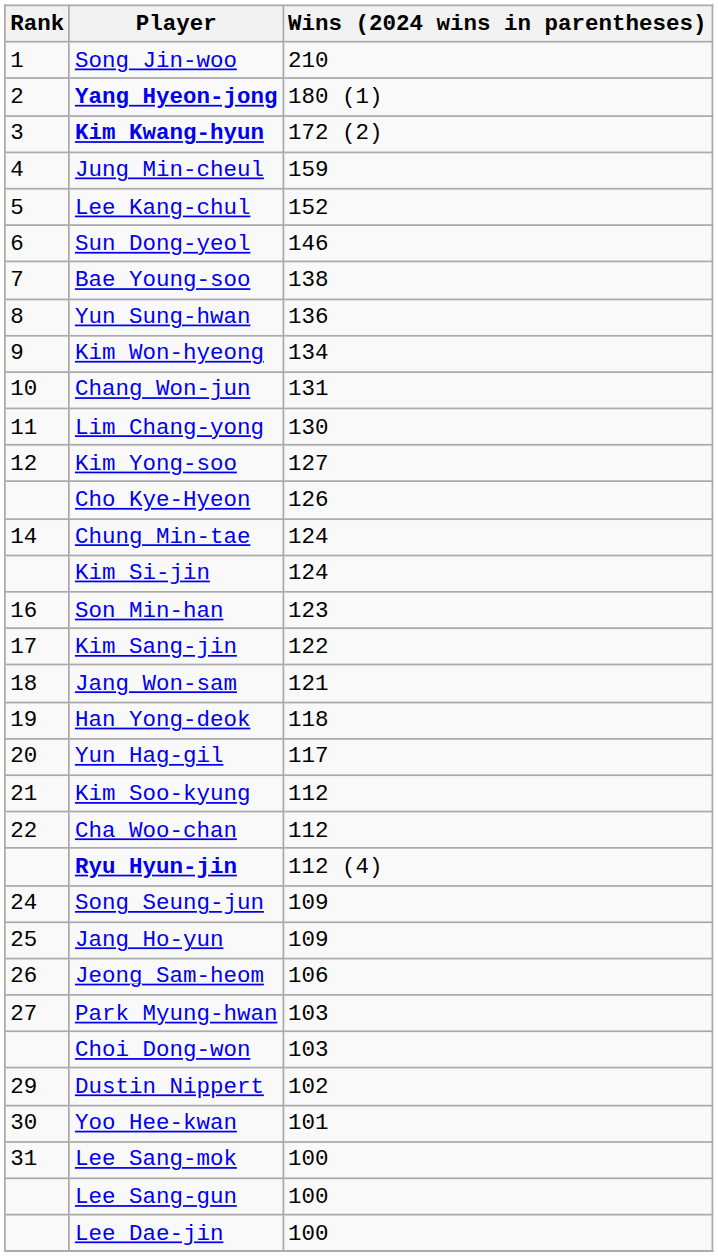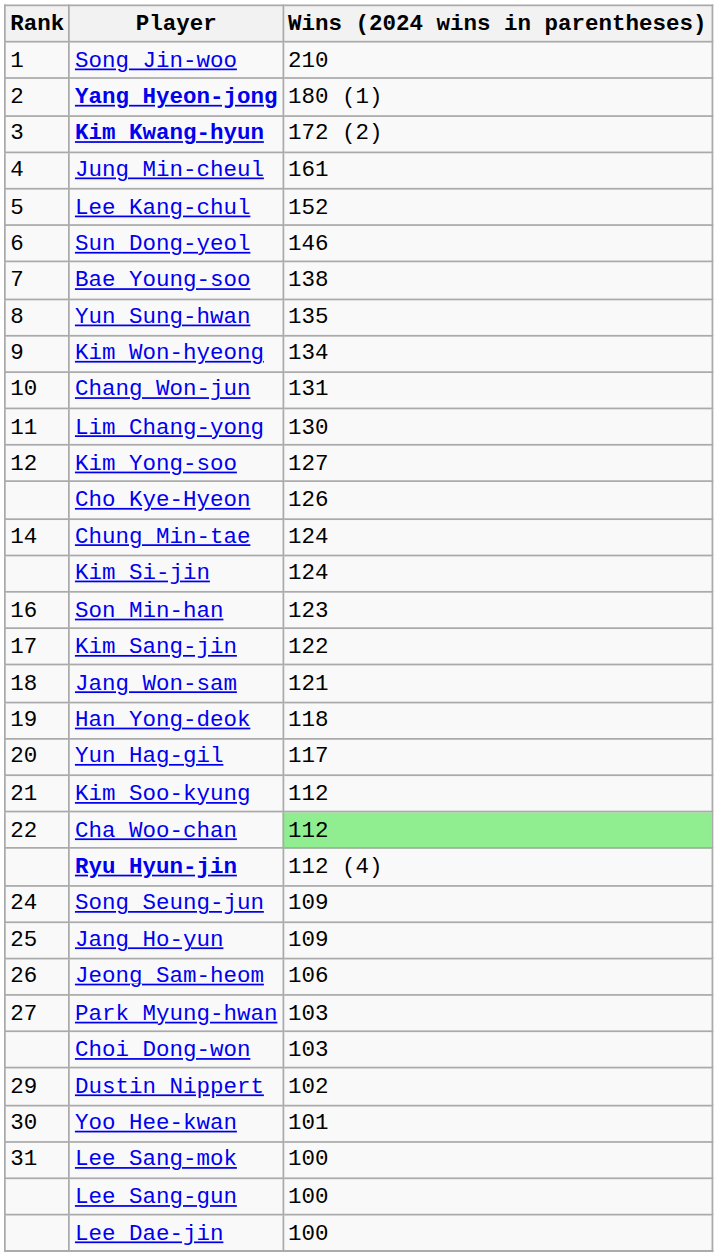Jung Min-cheul | Wins (2024 wins in parentheses): 159 -> 161
Yun Sung-hwan | Wins (2024 wins in parentheses): 136 -> 135
Cha Woo-chan | Wins (2024 wins in parentheses): no background -> lightgreen background
